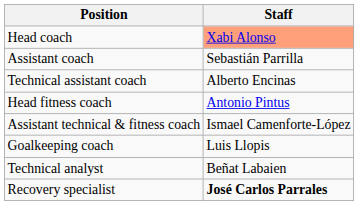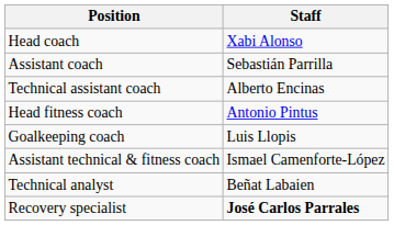Head coach | Staff: lightsalmon background -> no background
rows swapped: Assistant technical & fitness coach <-> Goalkeeping coach
